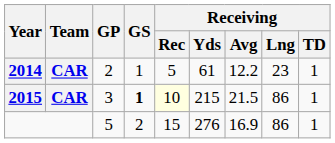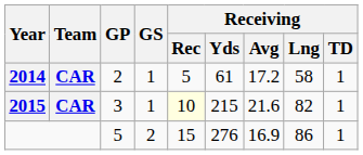2014 | Receiving / Avg: 12.2 -> 17.2
2014 | Receiving / Lng: 23 -> 58
2015 | GS: bold -> normal
2015 | Receiving / Avg: 21.5 -> 21.6
2015 | Receiving / Lng: 86 -> 82
